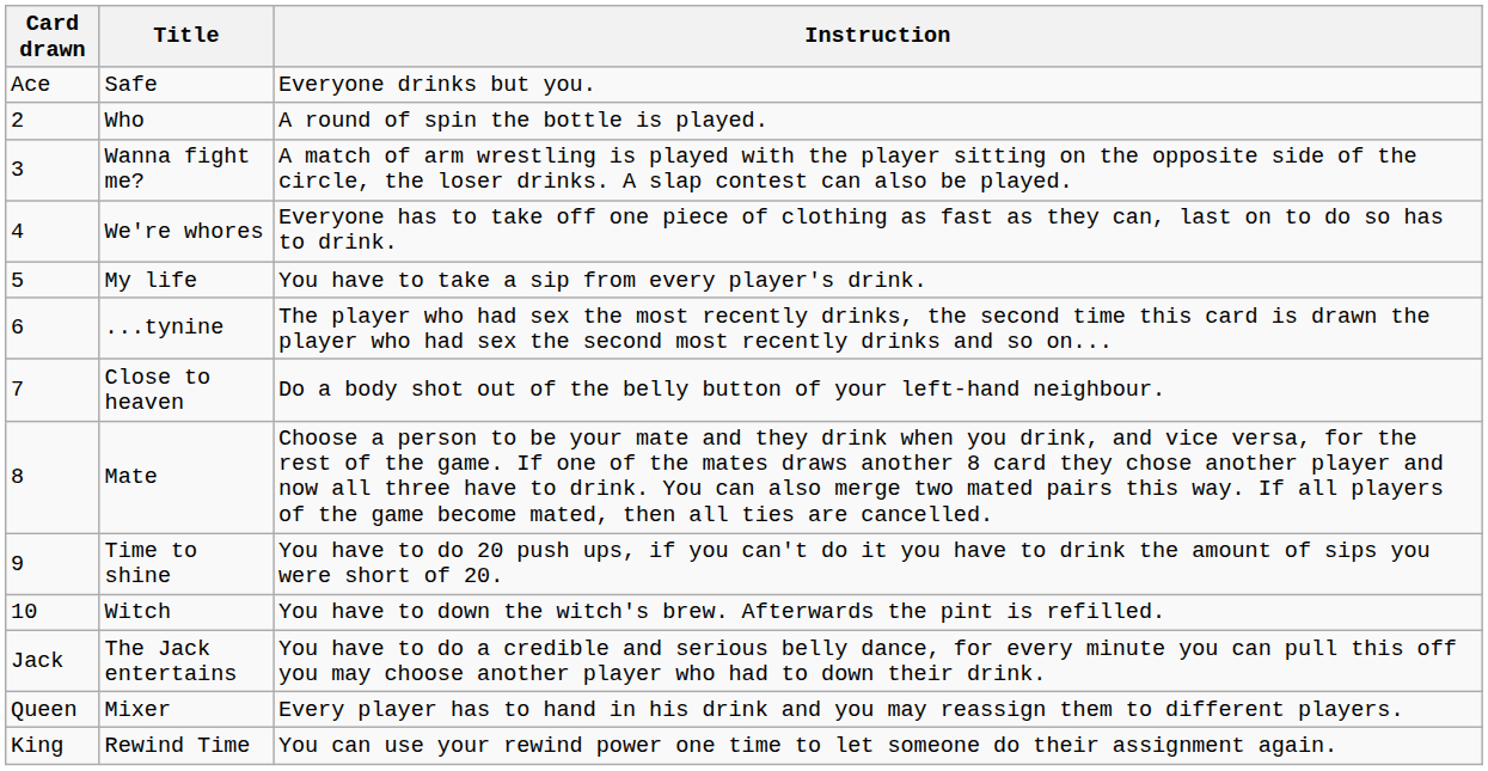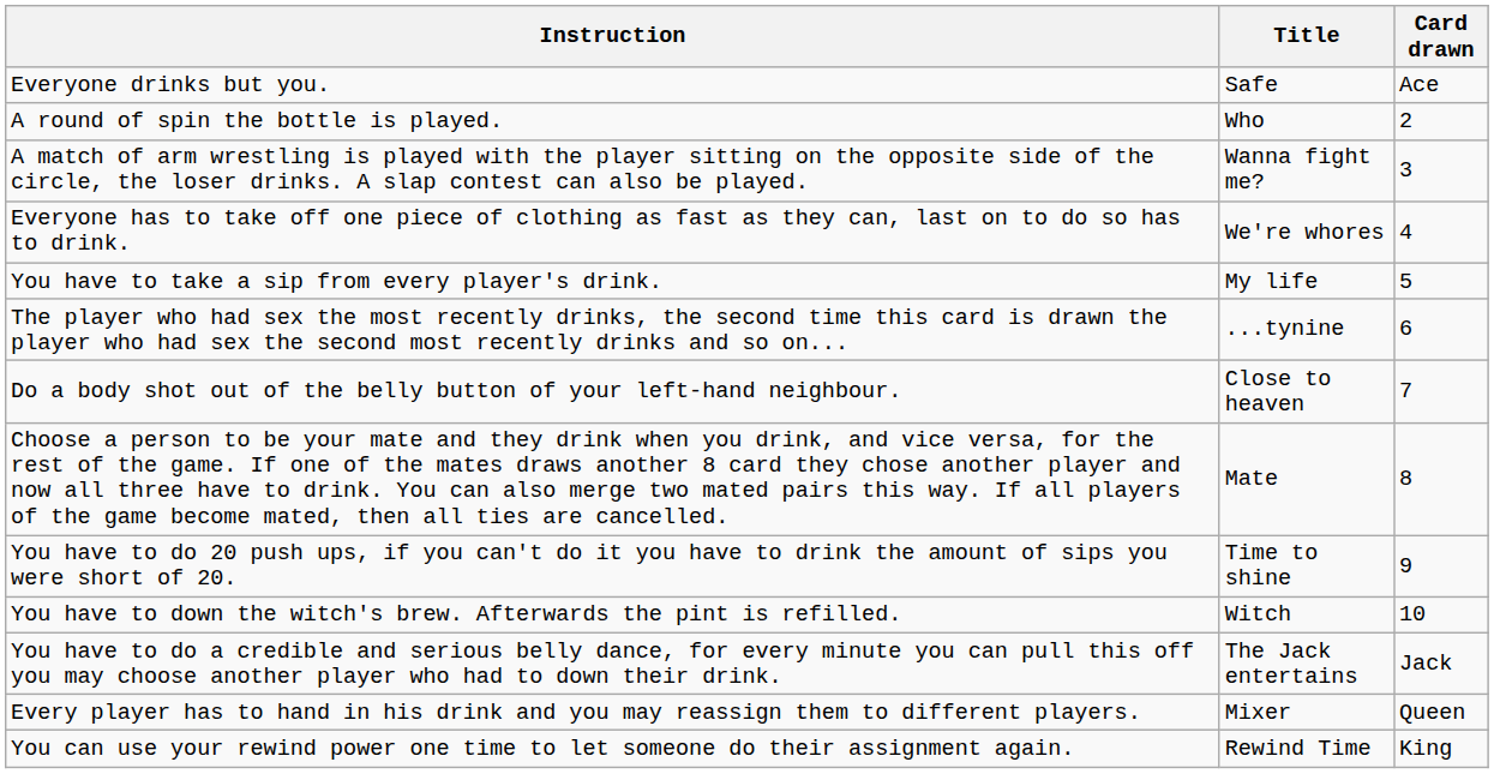columns swapped: Card drawn <-> Instruction
